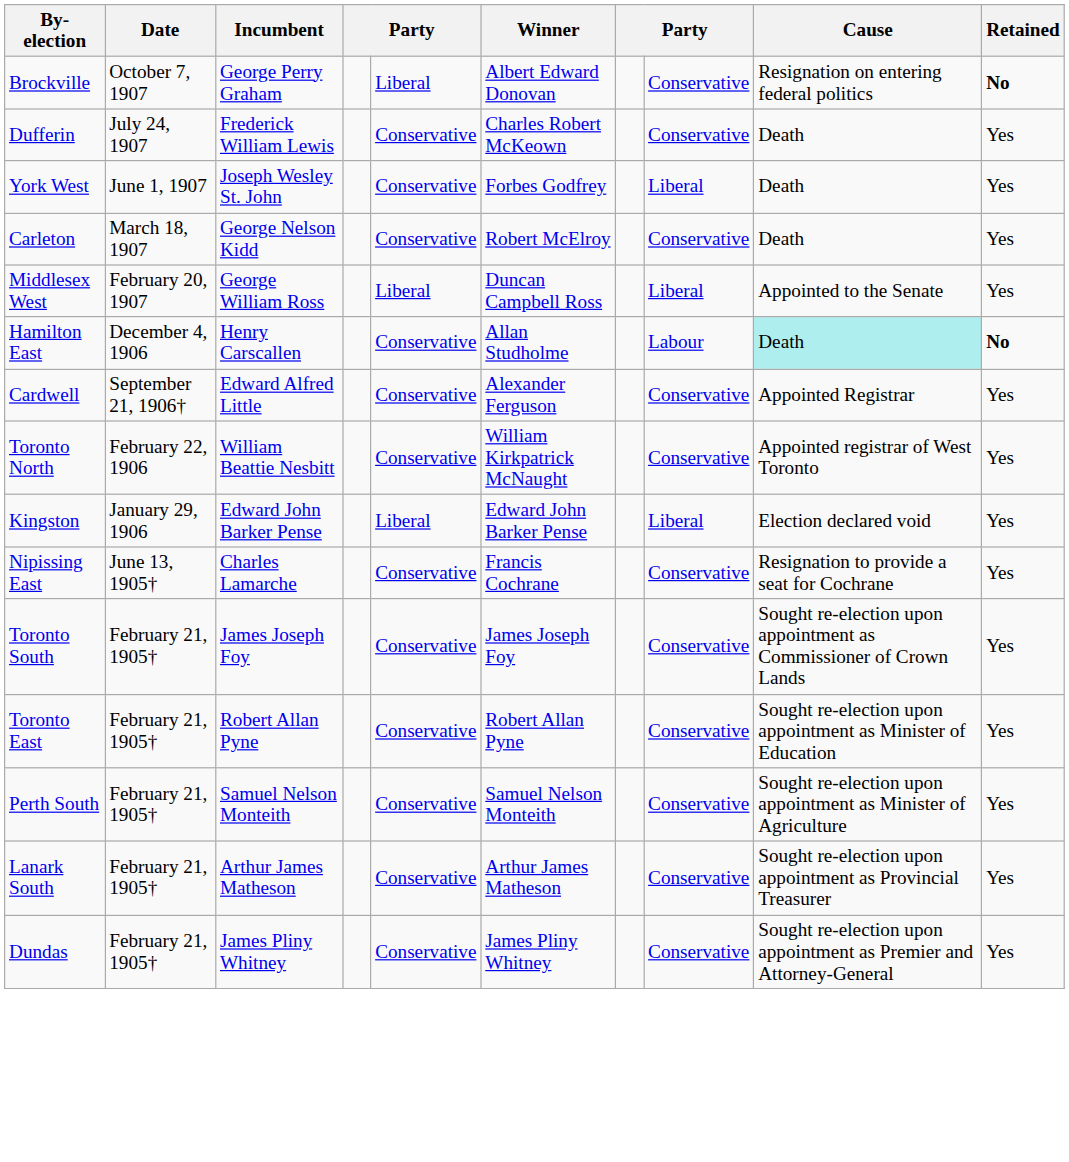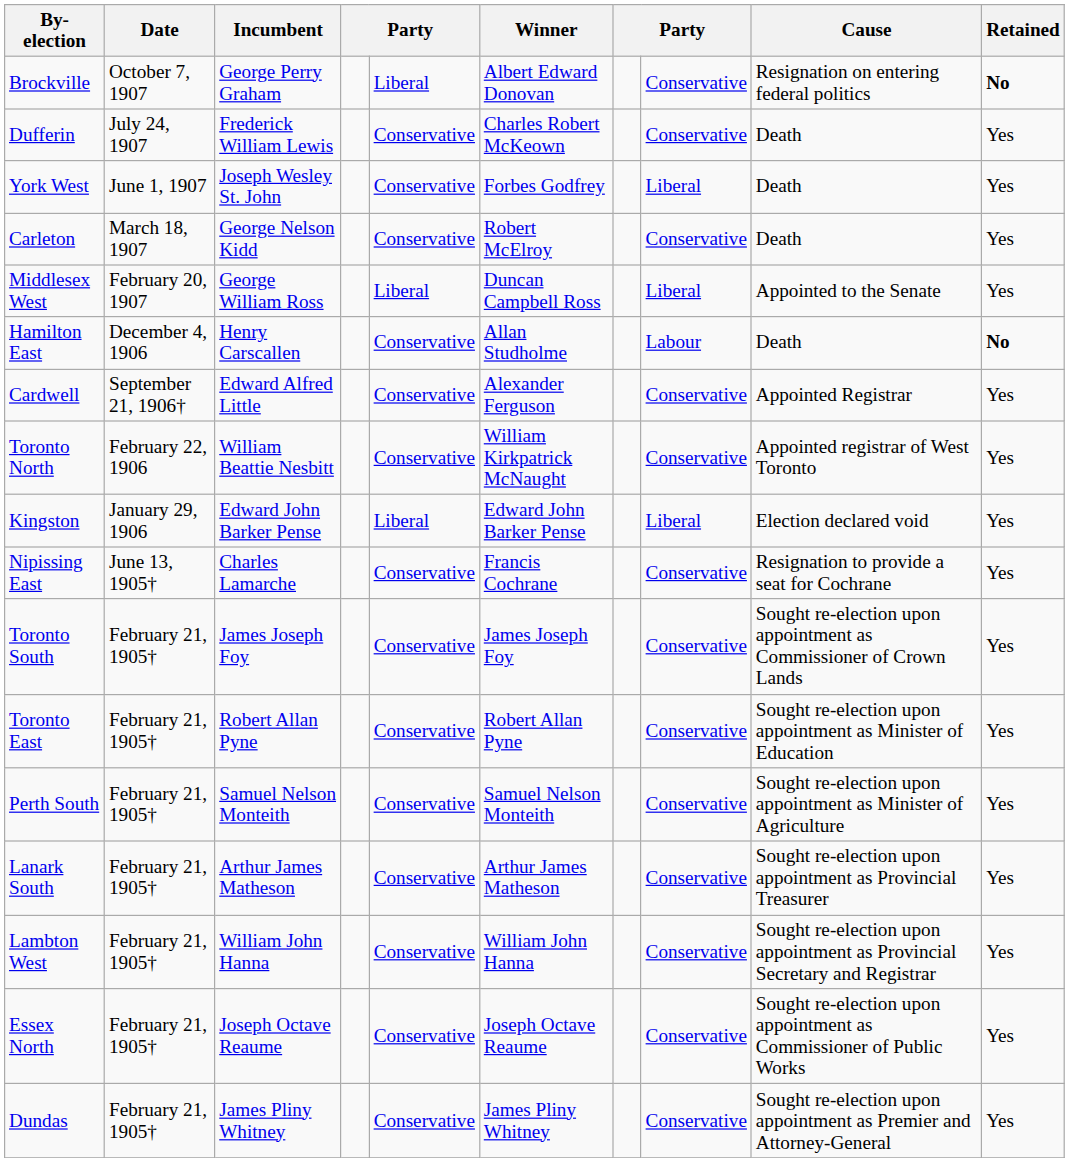Hamilton East | Cause: paleturquoise background -> no background
+ row: Lambton West | February 21, 1905† | William John Hanna | Conservative | William John Hanna | Conservative | Sought re-election upon appointment as Provincial Secretary and Registrar | Yes
+ row: Essex North | February 21, 1905† | Joseph Octave Reaume | Conservative | Joseph Octave Reaume | Conservative | Sought re-election upon appointment as Commissioner of Public Works | Yes
